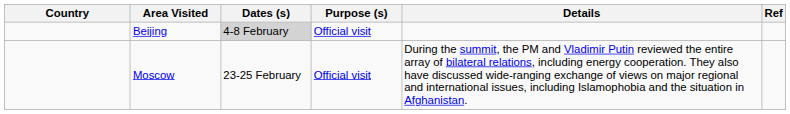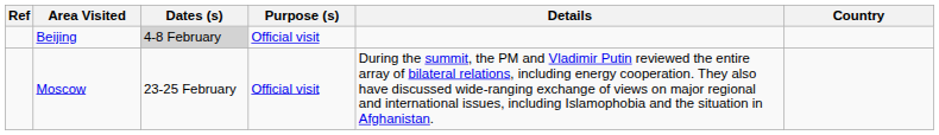columns swapped: Country <-> Ref
